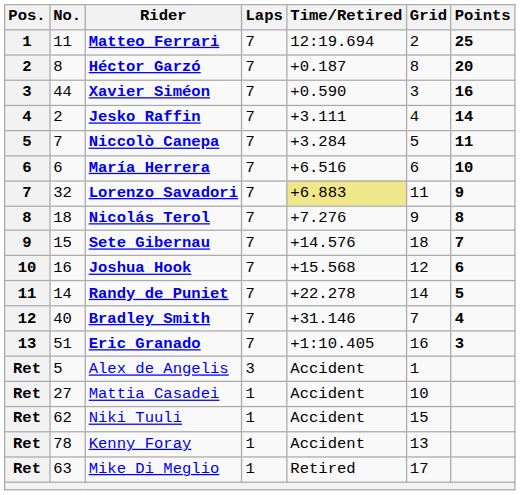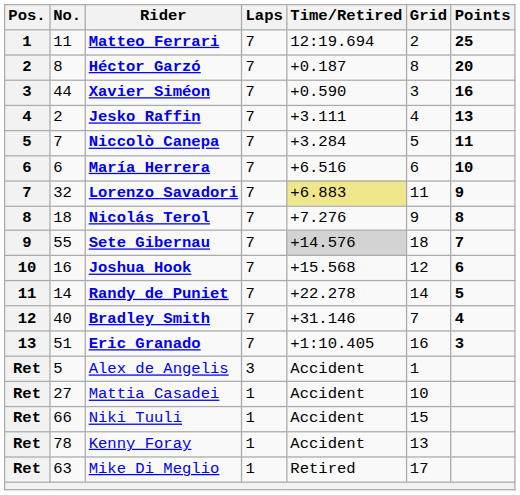Jesko Raffin | Points: 14 -> 13
Sete Gibernau | No.: 15 -> 55
Sete Gibernau | Time/Retired: no background -> lightgrey background
Niki Tuuli | No.: 62 -> 66
